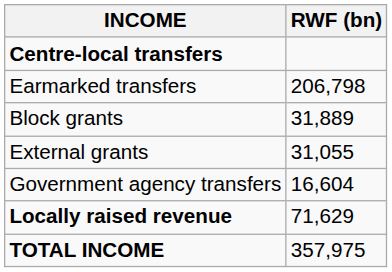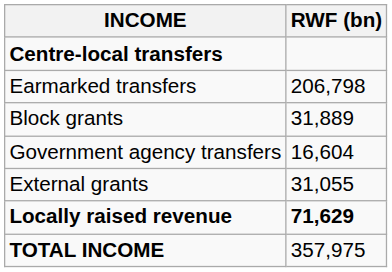rows swapped: Government agency transfers <-> External grants
Locally raised revenue | RWF (bn): normal -> bold
